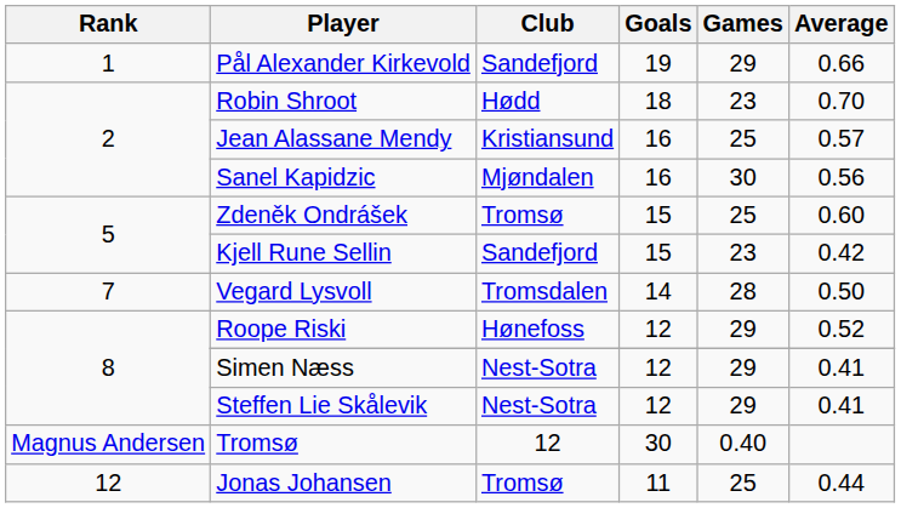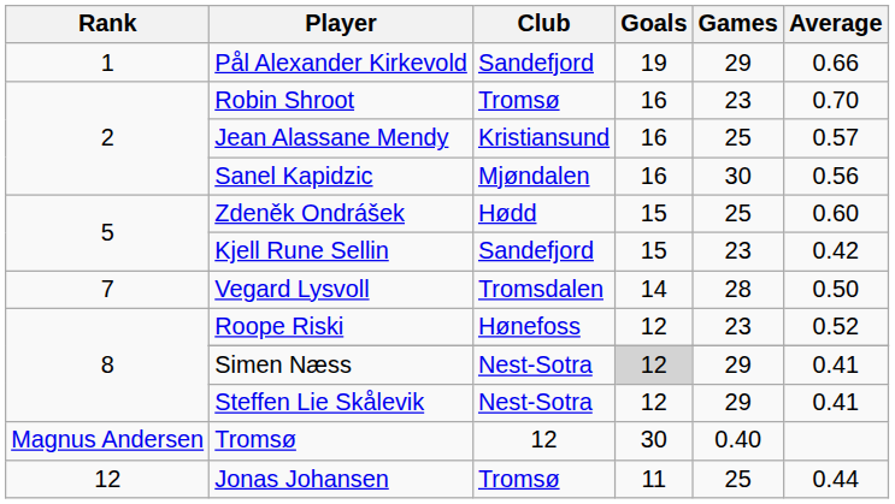Robin Shroot | Club: Hødd -> Tromsø
Robin Shroot | Goals: 18 -> 16
Zdeněk Ondrášek | Club: Tromsø -> Hødd
Roope Riski | Games: 29 -> 23
Simen Næss | Goals: no background -> lightgrey background
